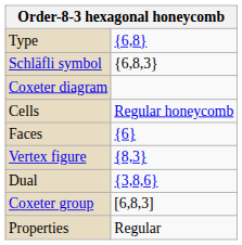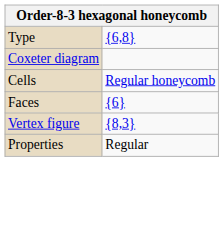- row: Schläfli symbol | {6,8,3}
- row: Dual | {3,8,6}
- row: Coxeter group | [6,8,3]
